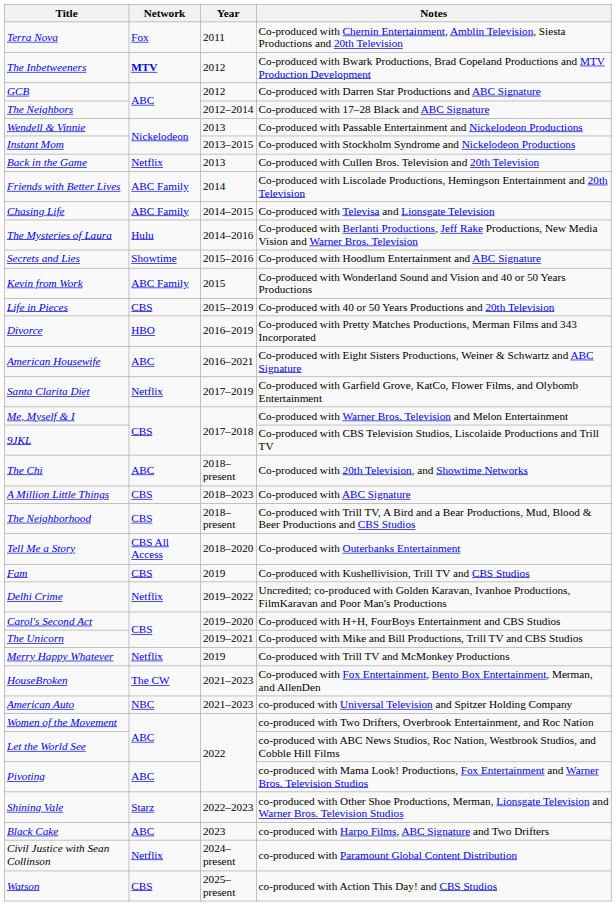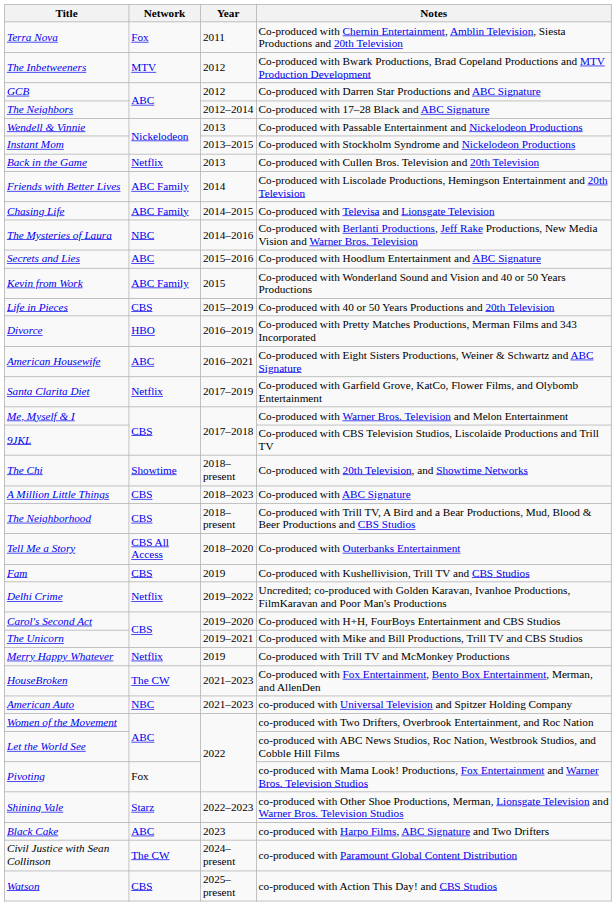The Inbetweeners | Network: bold -> normal
The Mysteries of Laura | Network: Hulu -> NBC
Secrets and Lies | Network: Showtime -> ABC
The Chi | Network: ABC -> Showtime
Pivoting | Network: ABC -> Fox
Civil Justice with Sean Collinson | Network: Netflix -> The CW
